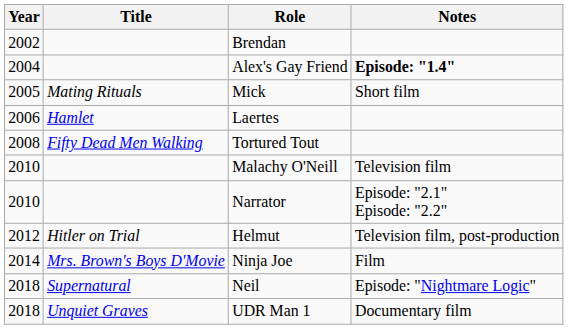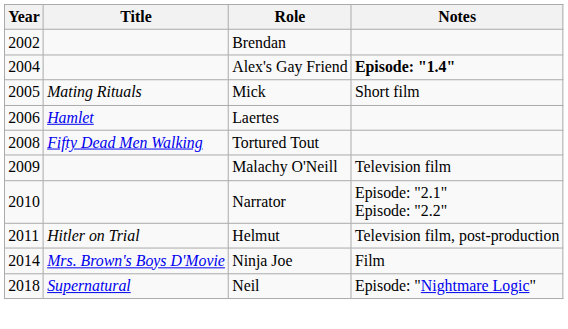Malachy O'Neill | Year: 2010 -> 2009
Helmut | Year: 2012 -> 2011
- row: 2018 | Unquiet Graves | UDR Man 1 | Documentary film
